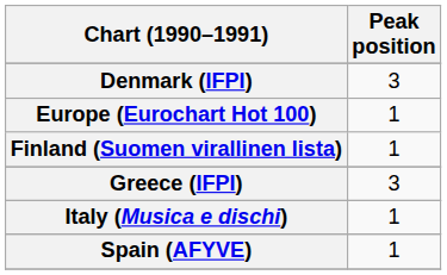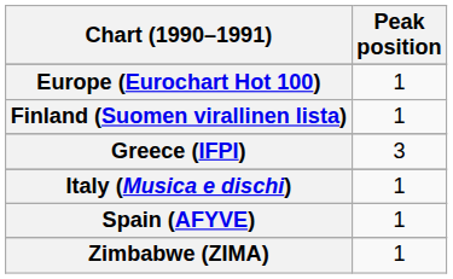- row: Denmark (IFPI) | 3
+ row: Zimbabwe (ZIMA) | 1
